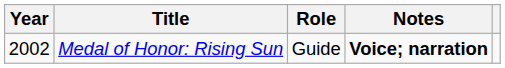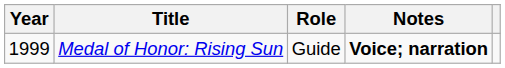Medal of Honor: Rising Sun | Year: 2002 -> 1999
